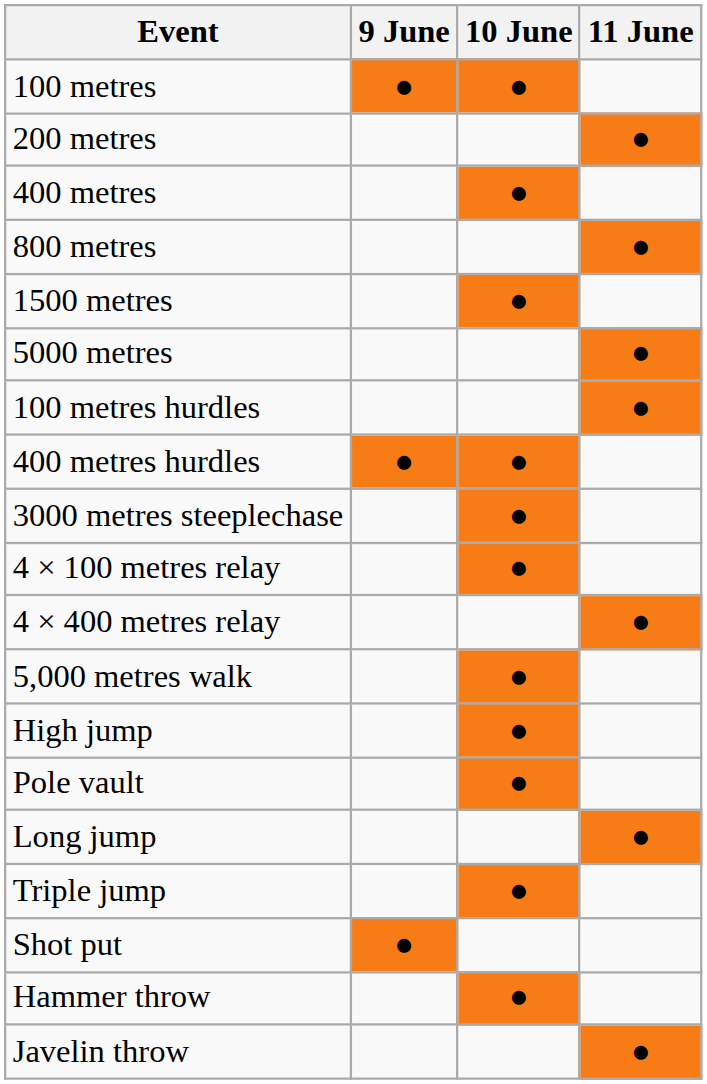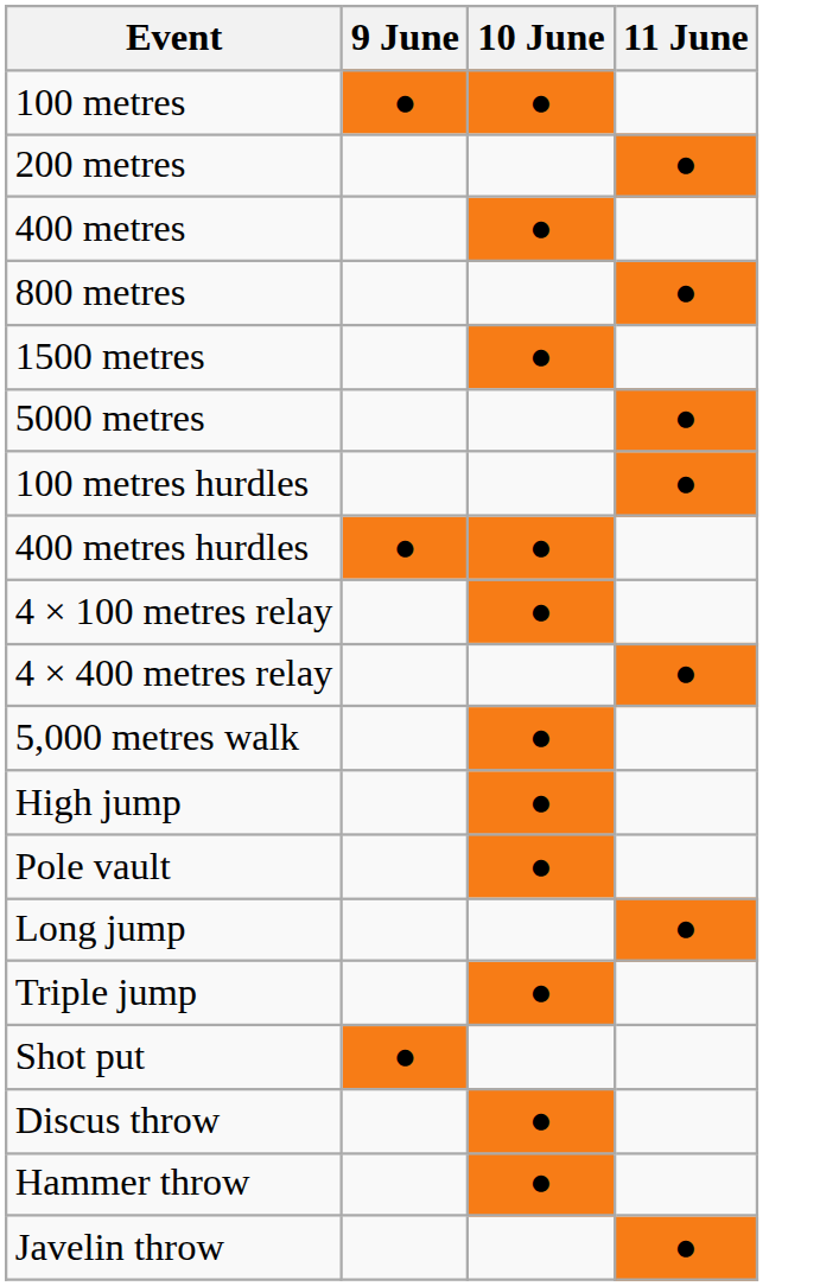- row: 3000 metres steeplechase | ●
+ row: Discus throw | ●
